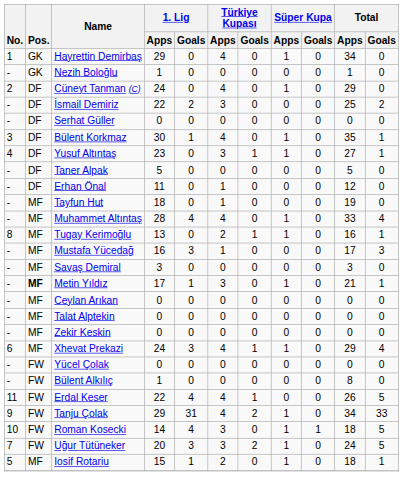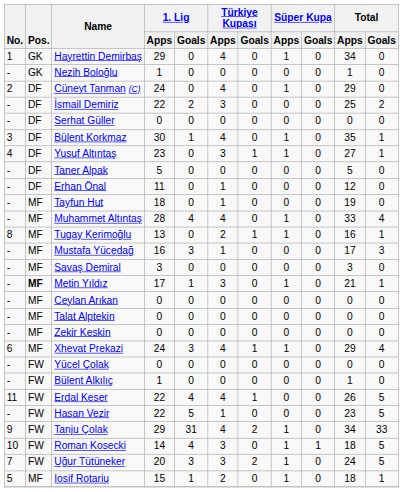Bülent Alkılıç | Total / Apps: 8 -> 1
+ row: - | FW | Hasan Vezir | 22 | 5 | 1 | 0 | 0 | 0 | 23 | 5
